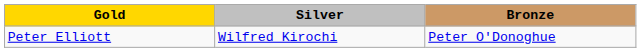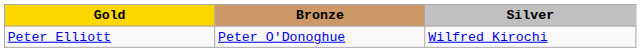columns swapped: Silver <-> Bronze
